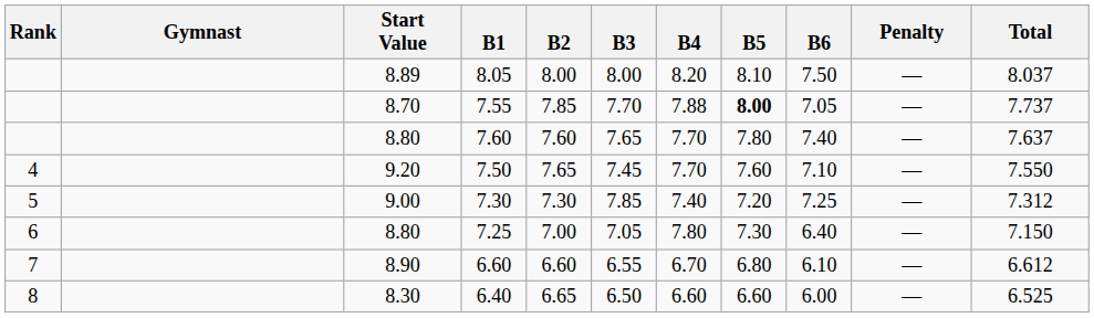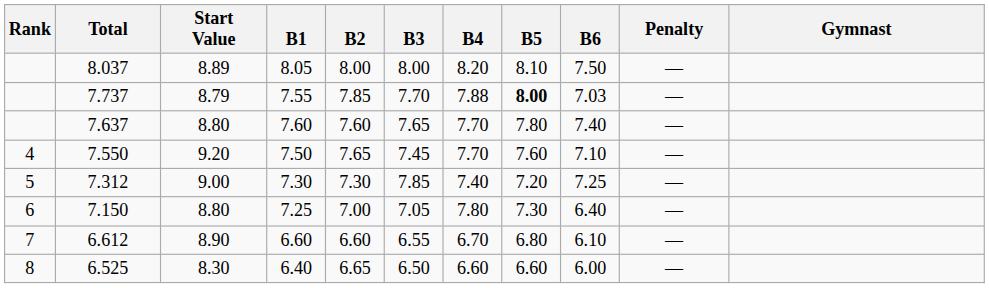columns swapped: Gymnast <-> Total
7.55 | Start Value: 8.70 -> 8.79
7.55 | B6: 7.05 -> 7.03
